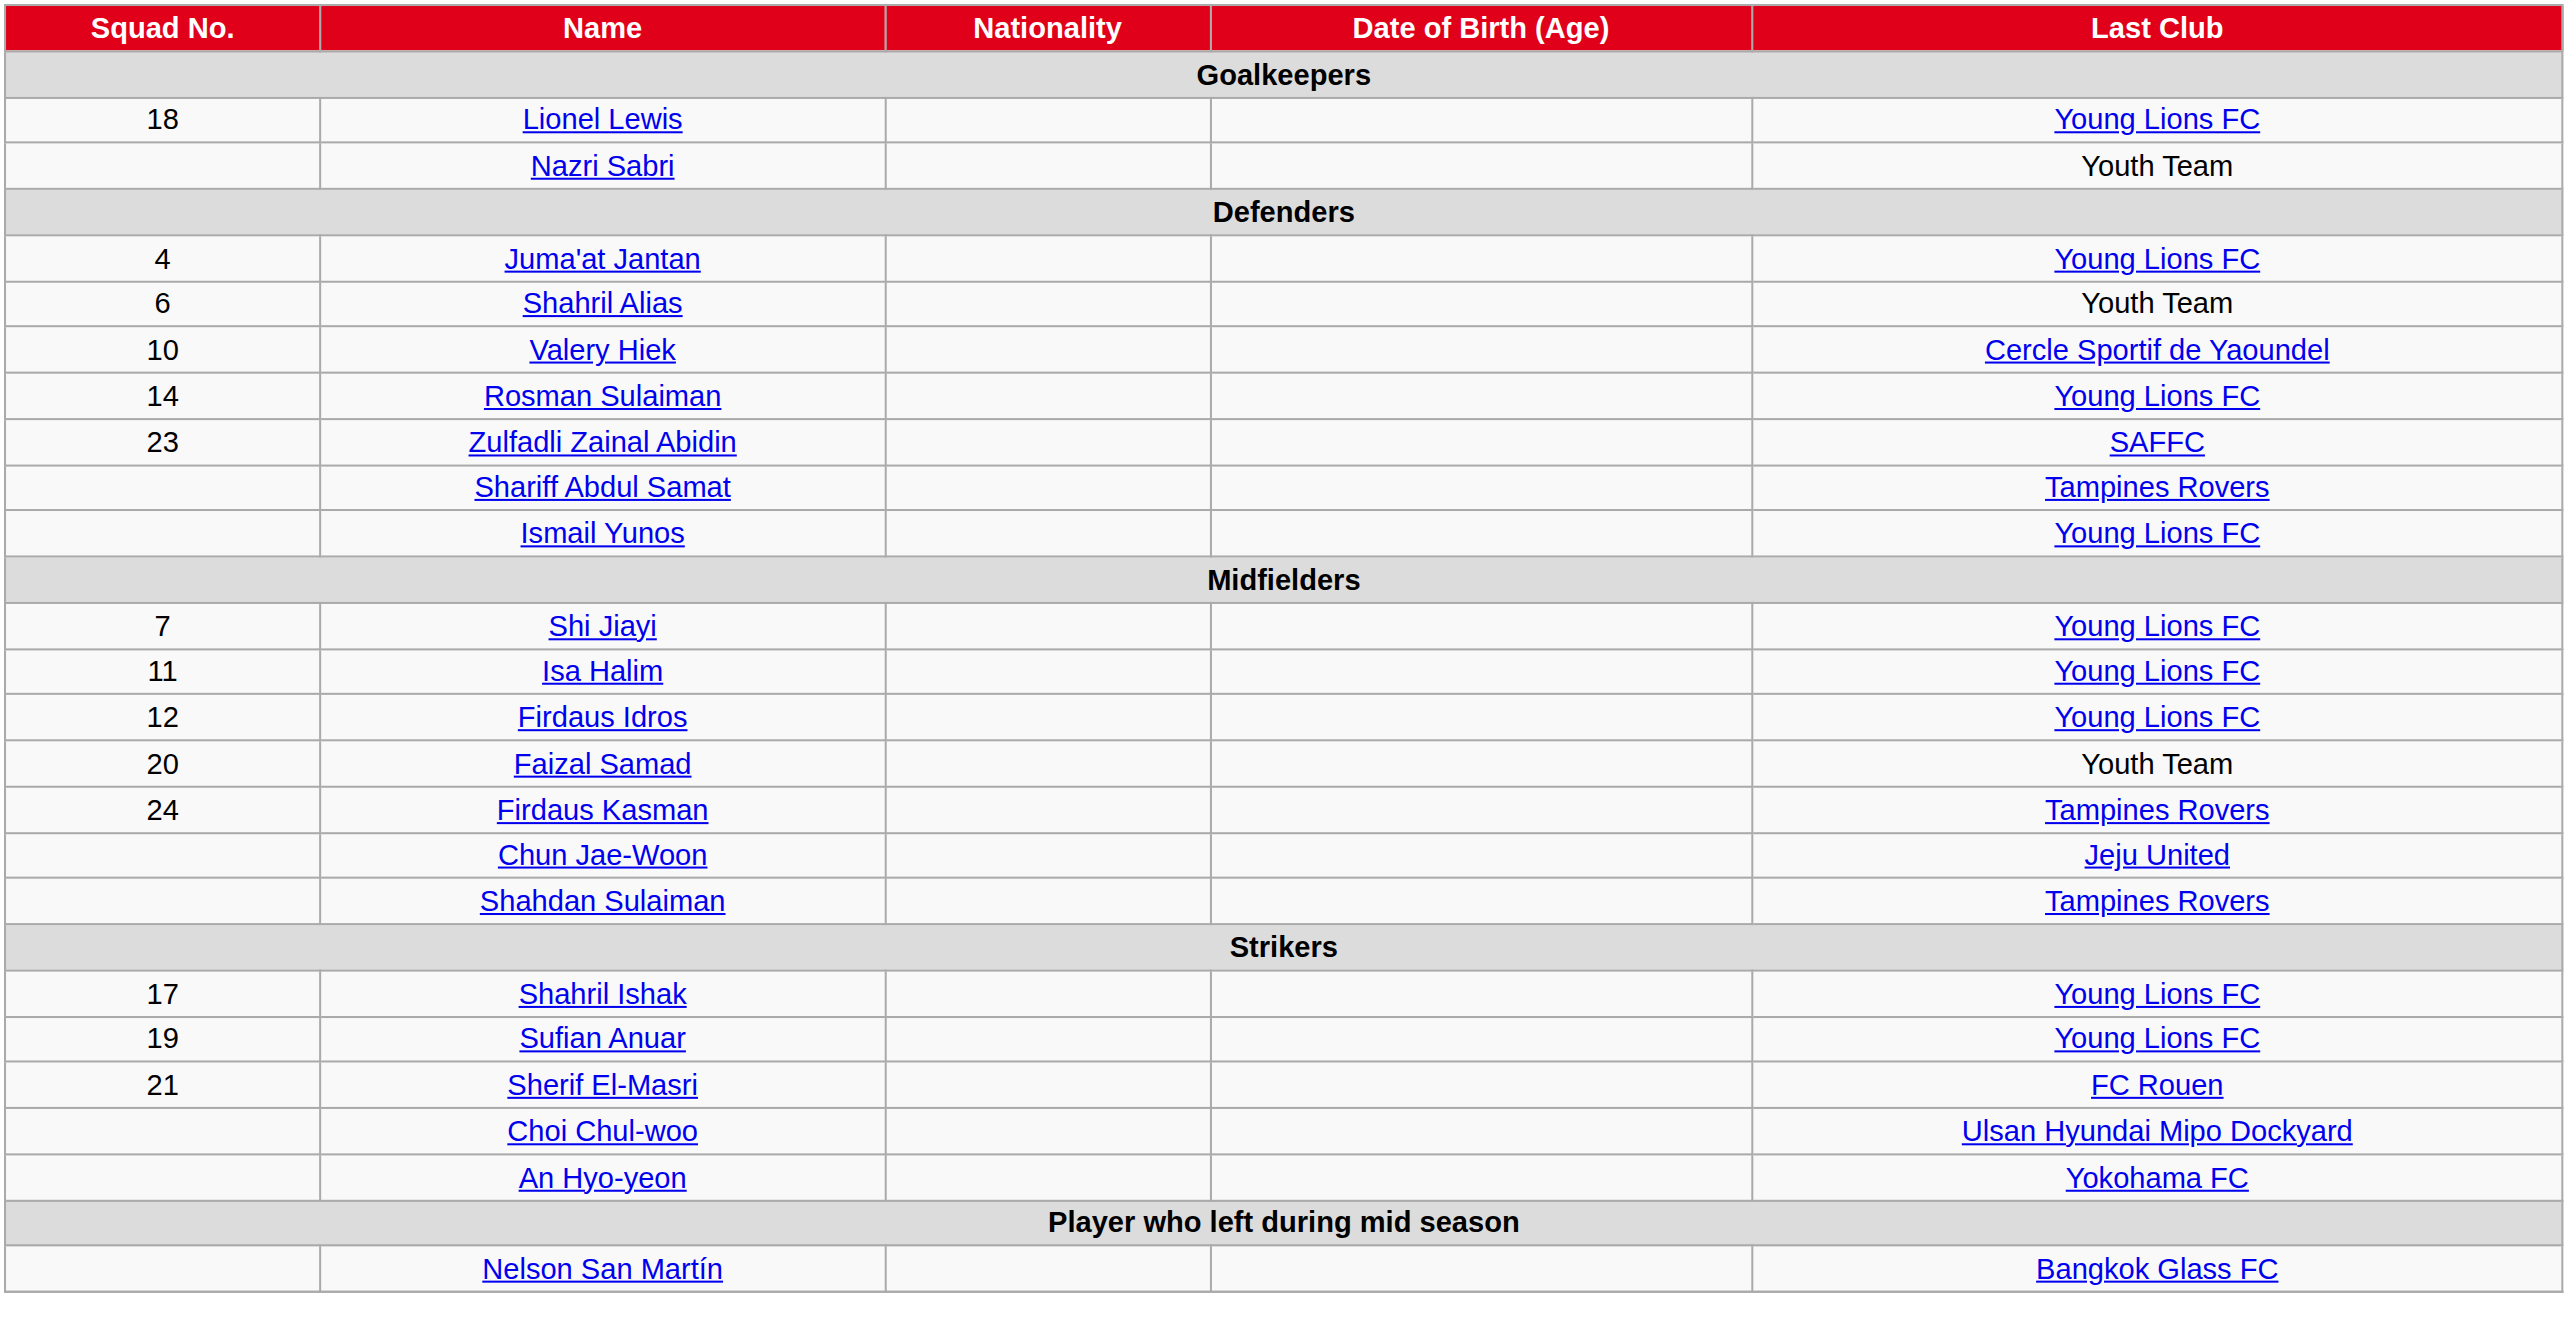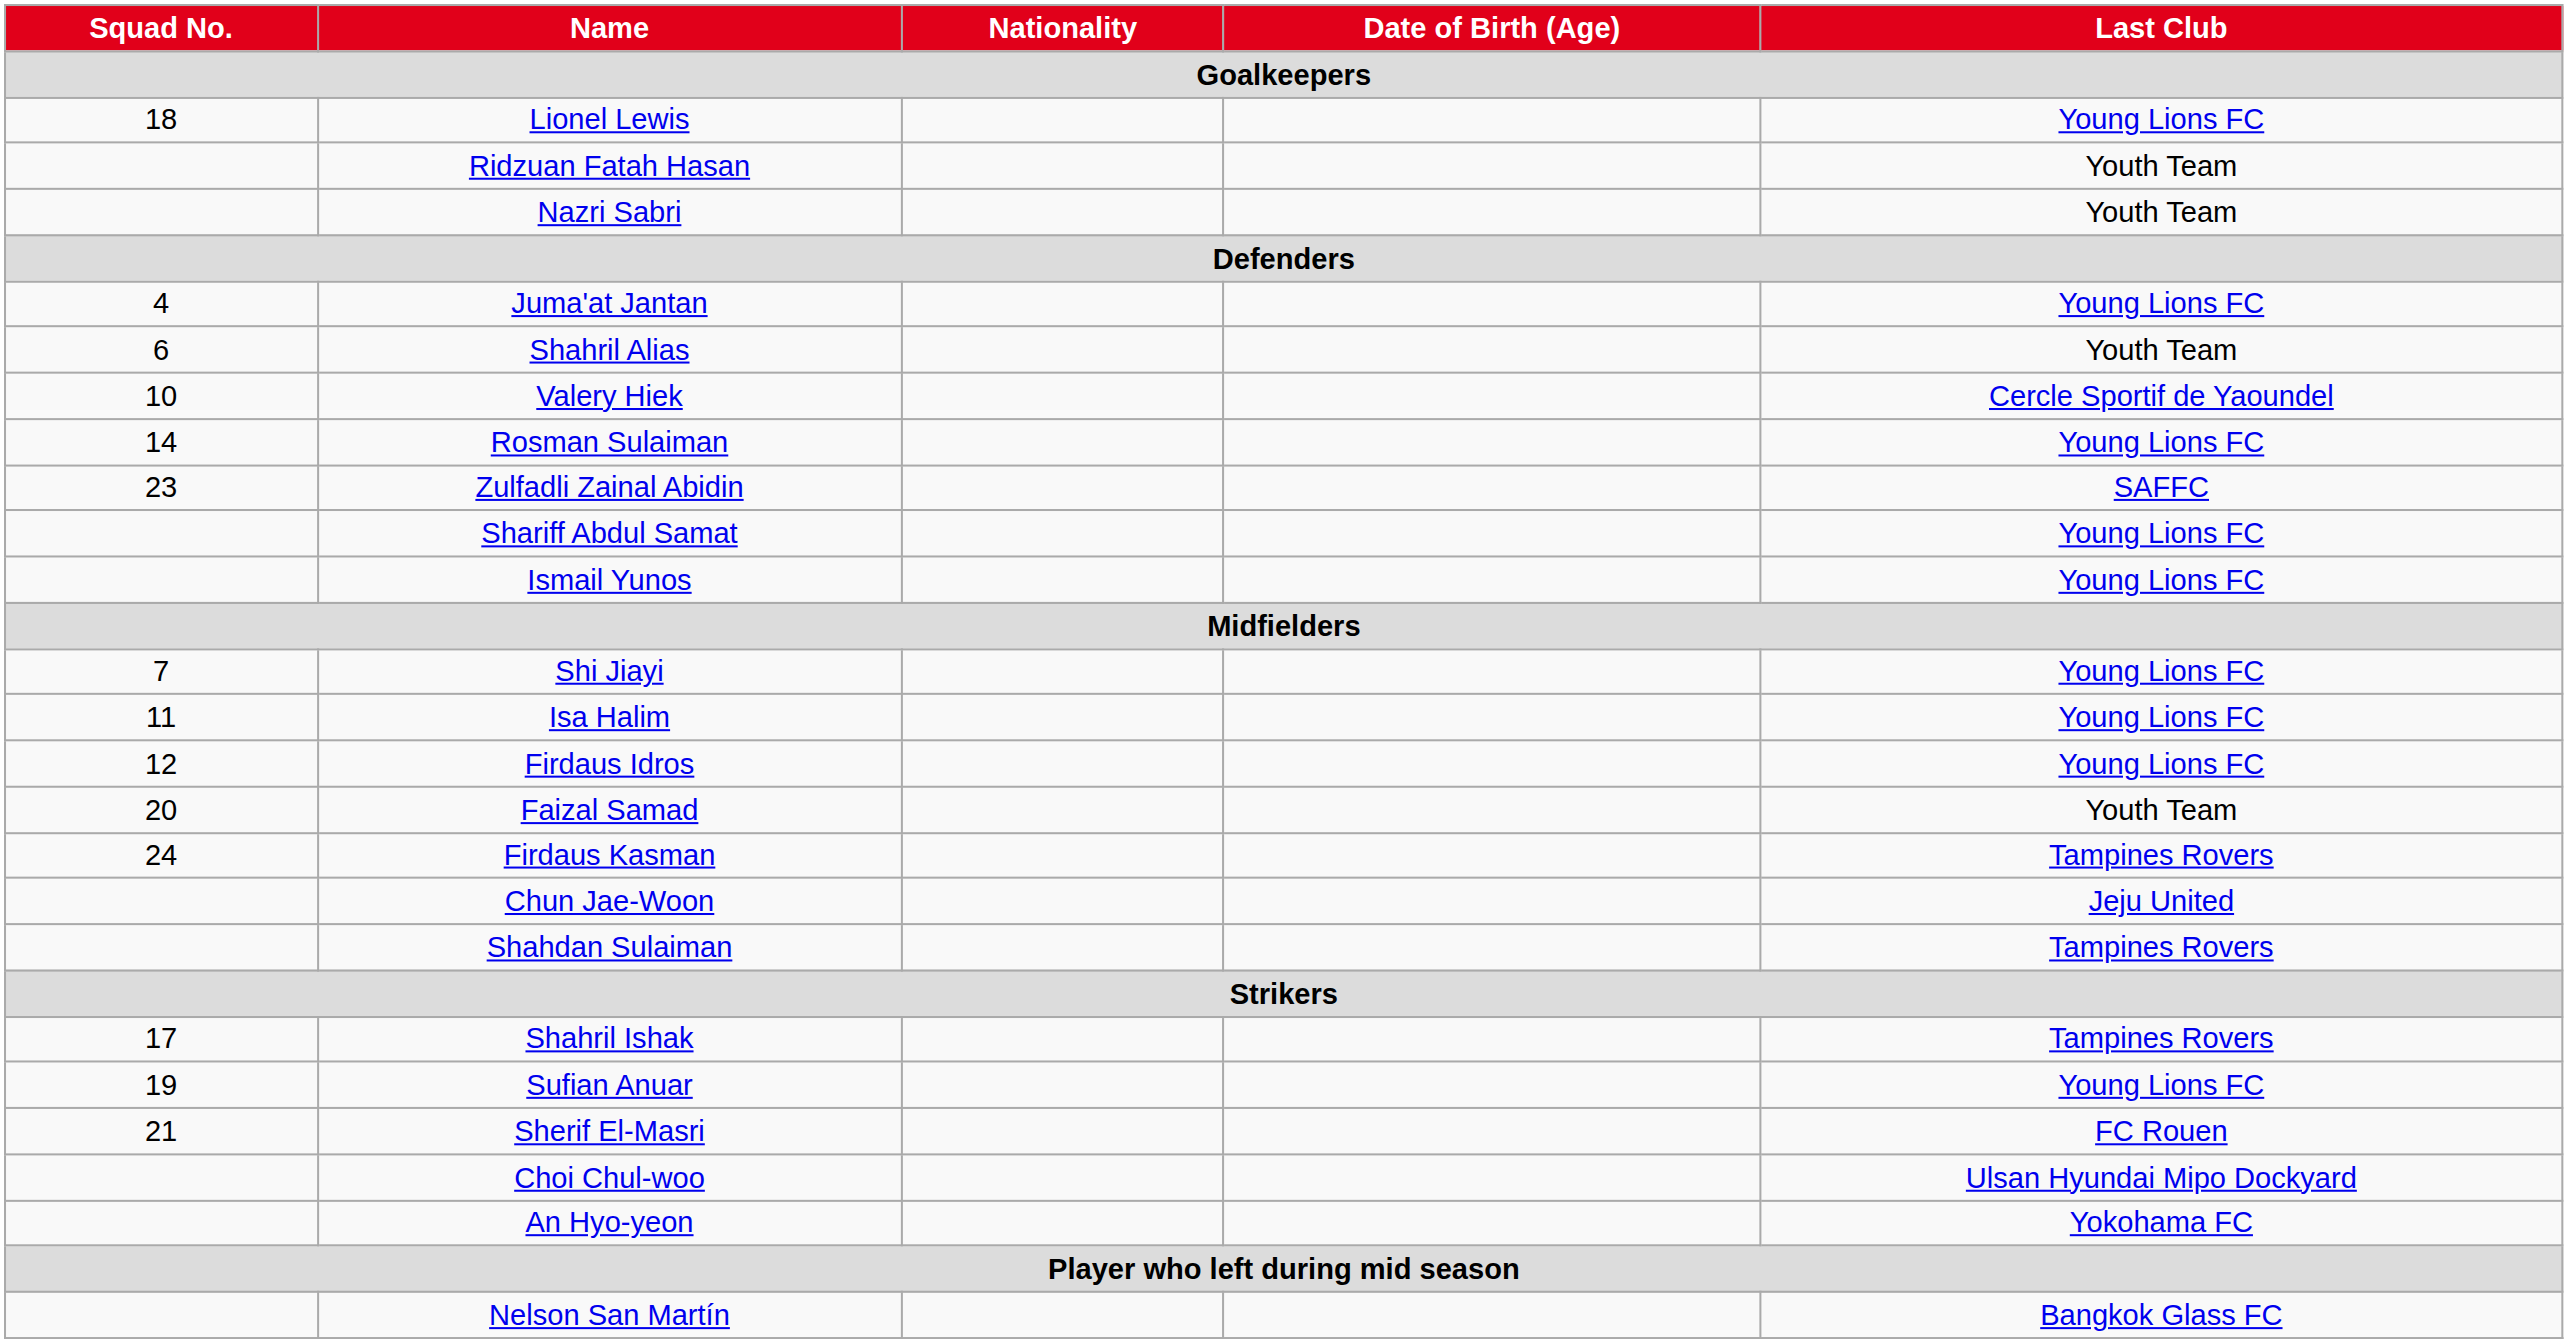+ row: Ridzuan Fatah Hasan | Youth Team
Shariff Abdul Samat | Last Club: Tampines Rovers -> Young Lions FC
Shahril Ishak | Last Club: Young Lions FC -> Tampines Rovers
